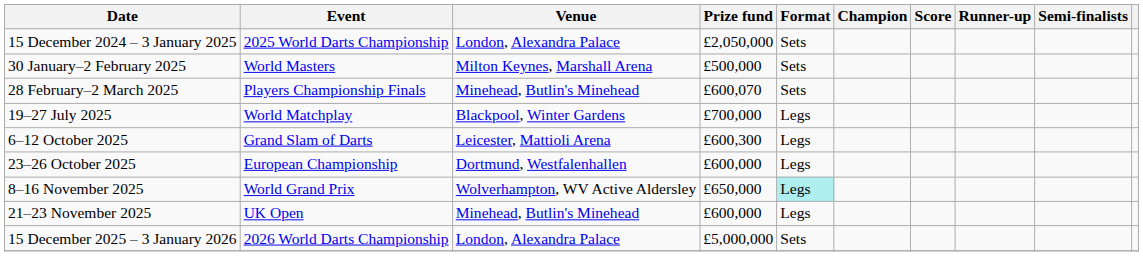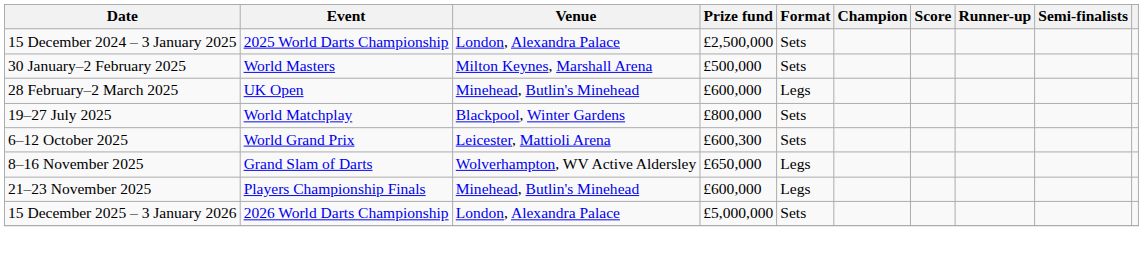15 December 2024 – 3 January 2025 | Prize fund: £2,050,000 -> £2,500,000
28 February–2 March 2025 | Event: Players Championship Finals -> UK Open
28 February–2 March 2025 | Prize fund: £600,070 -> £600,000
28 February–2 March 2025 | Format: Sets -> Legs
19–27 July 2025 | Prize fund: £700,000 -> £800,000
19–27 July 2025 | Format: Legs -> Sets
6–12 October 2025 | Event: Grand Slam of Darts -> World Grand Prix
6–12 October 2025 | Format: Legs -> Sets
- row: 23–26 October 2025 | European Championship | Dortmund, Westfalenhallen | £600,000 | Legs
8–16 November 2025 | Event: World Grand Prix -> Grand Slam of Darts
8–16 November 2025 | Format: paleturquoise background -> no background
21–23 November 2025 | Event: UK Open -> Players Championship Finals
